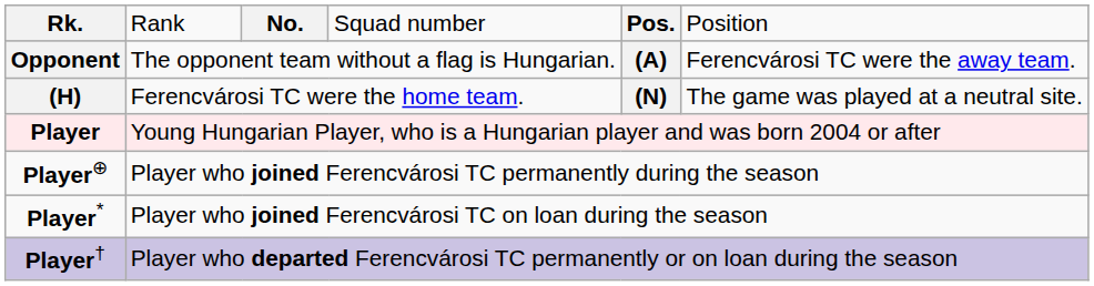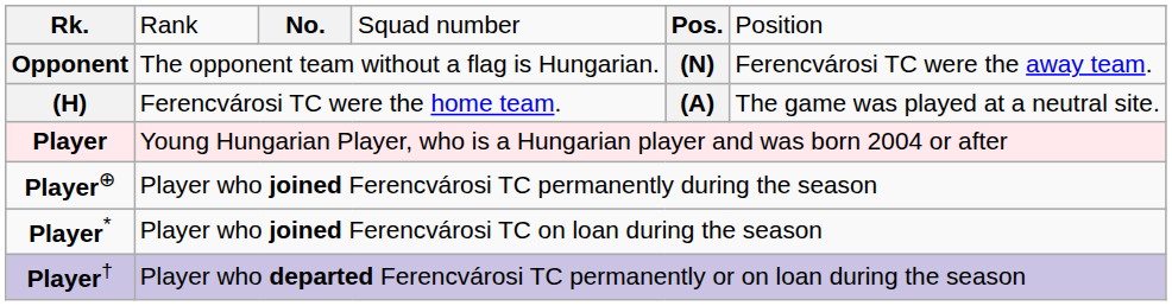Opponent | column 5: (A) -> (N)
(H) | column 5: (N) -> (A)
